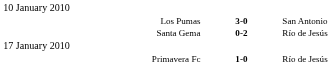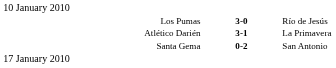Los Pumas | column 3: San Antonio -> Río de Jesús
+ row: Atlético Darién | 3-1 | La Primavera
Santa Gema | column 3: Río de Jesús -> San Antonio
- row: Primavera Fc | 1-0 | Río de Jesús
